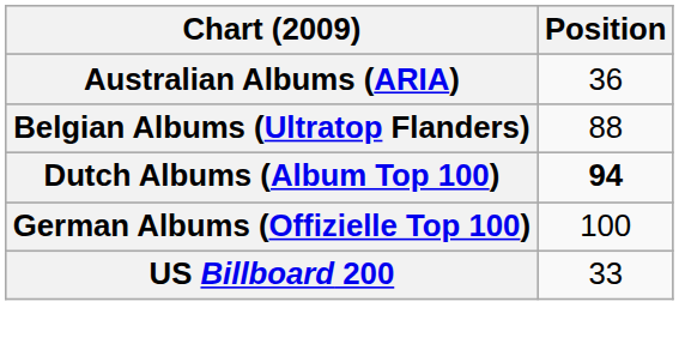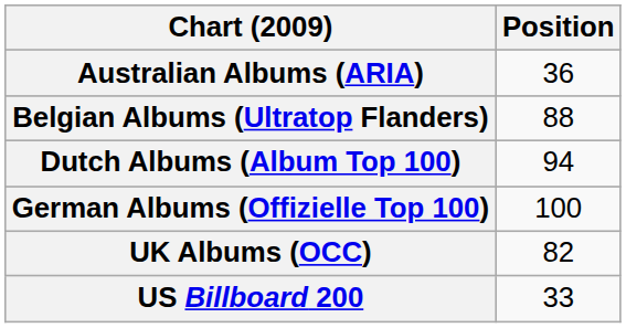Dutch Albums (Album Top 100) | Position: bold -> normal
+ row: UK Albums (OCC) | 82
